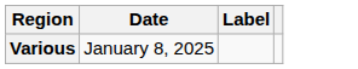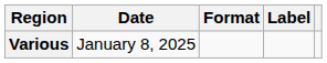+ column: Format
